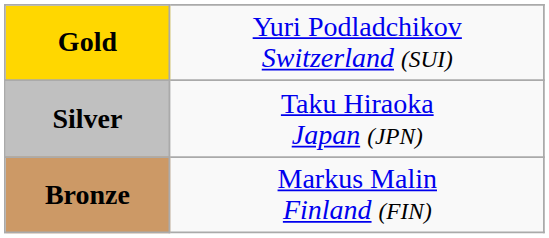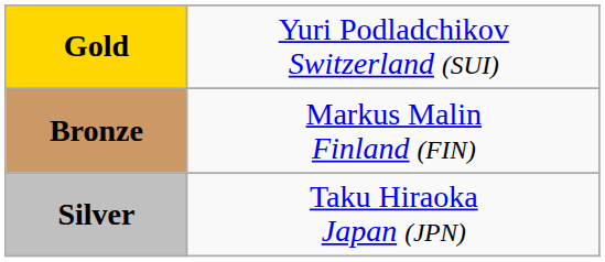rows swapped: Silver <-> Bronze
